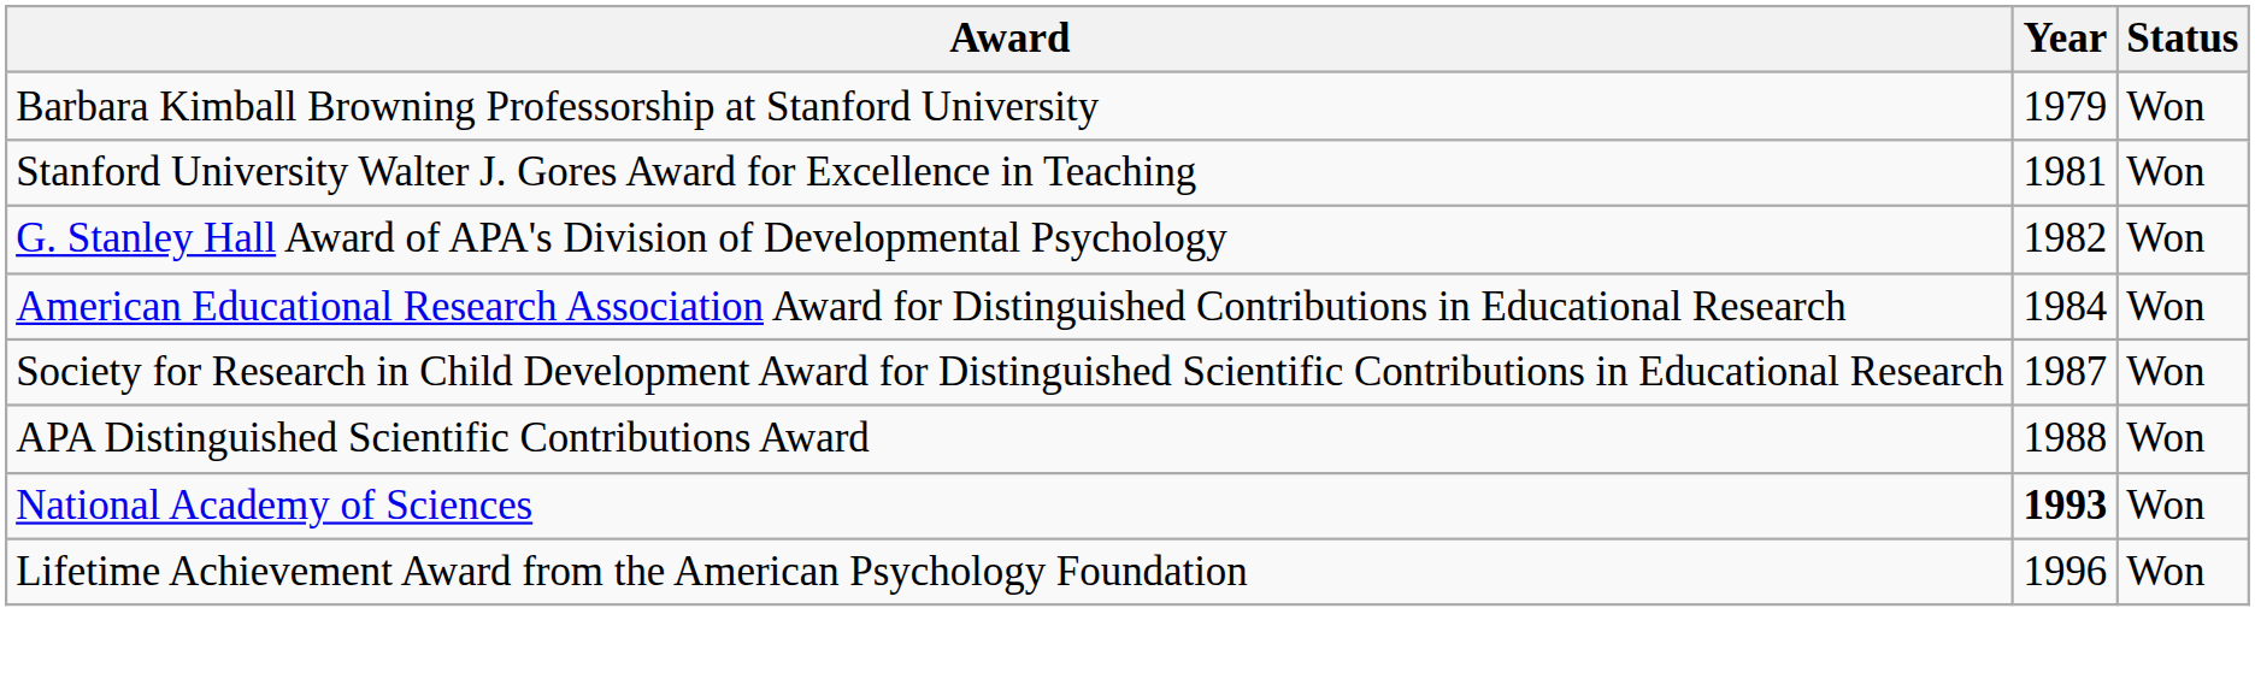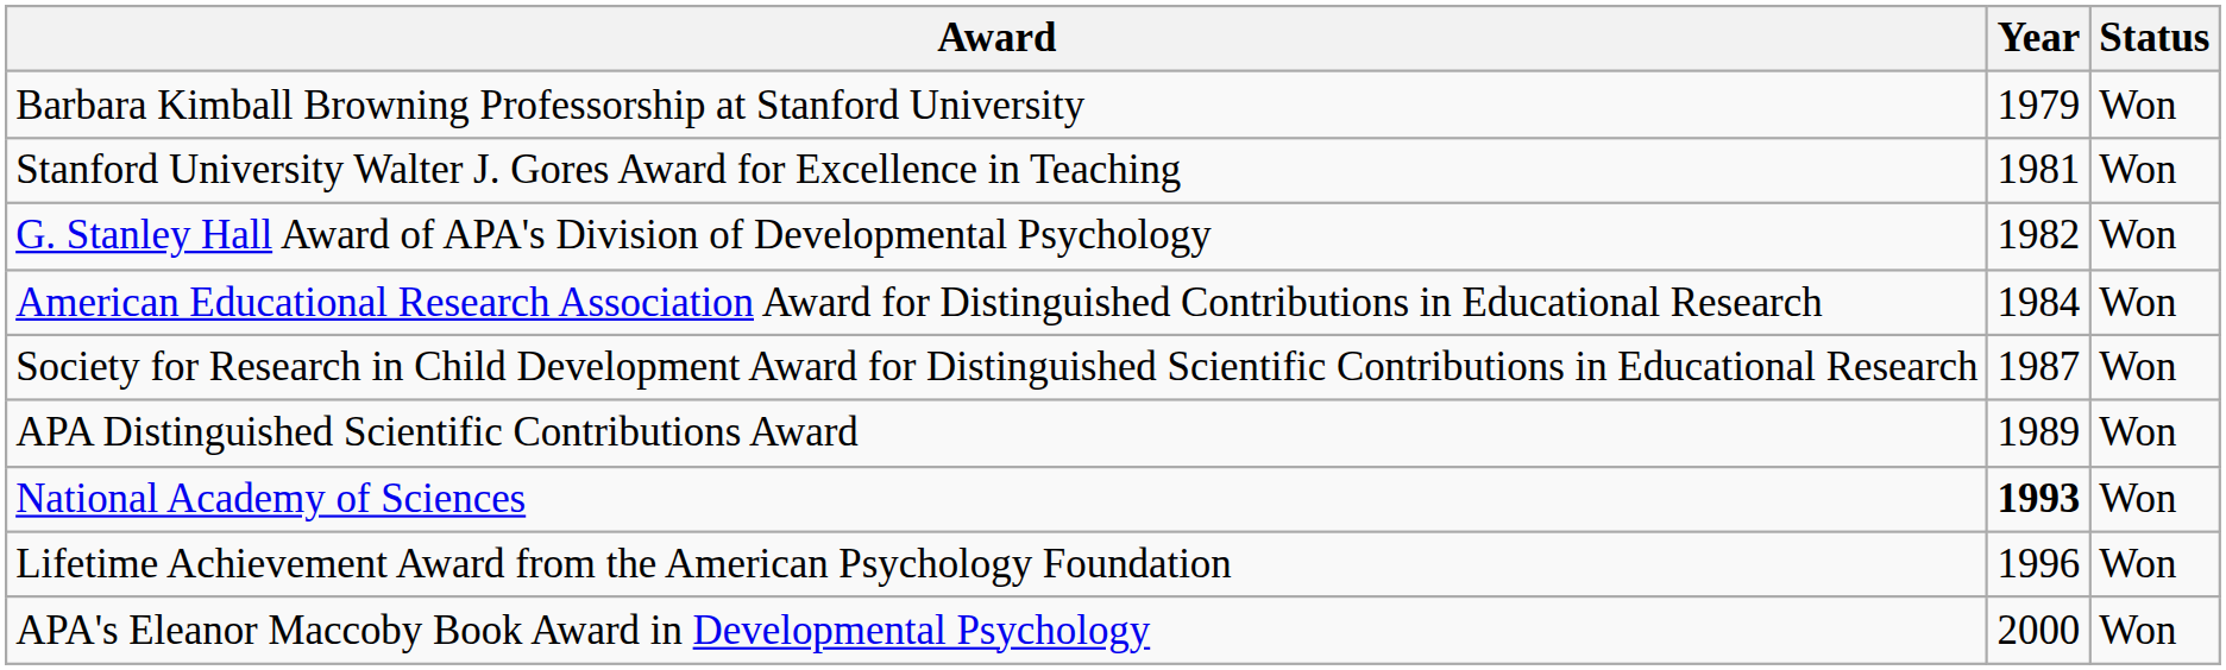APA Distinguished Scientific Contributions Award | Year: 1988 -> 1989
+ row: APA's Eleanor Maccoby Book Award in Developmental Psychology | 2000 | Won
